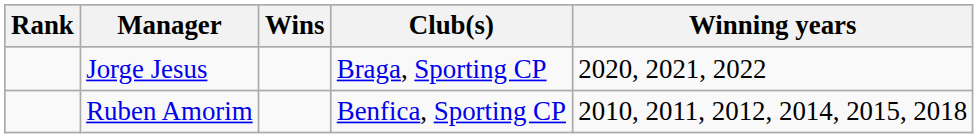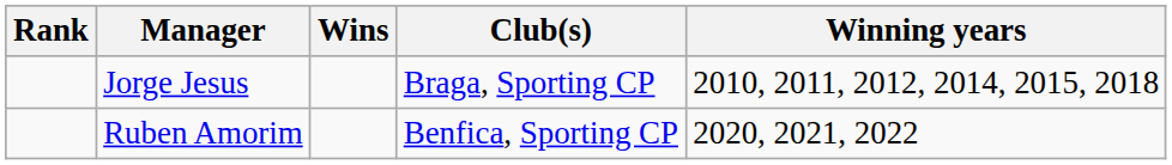Jorge Jesus | Winning years: 2020, 2021, 2022 -> 2010, 2011, 2012, 2014, 2015, 2018
Ruben Amorim | Winning years: 2010, 2011, 2012, 2014, 2015, 2018 -> 2020, 2021, 2022
